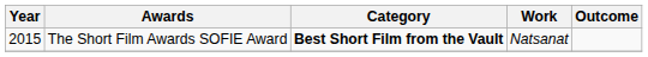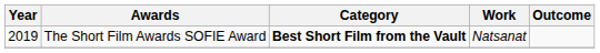The Short Film Awards SOFIE Award | Year: 2015 -> 2019
